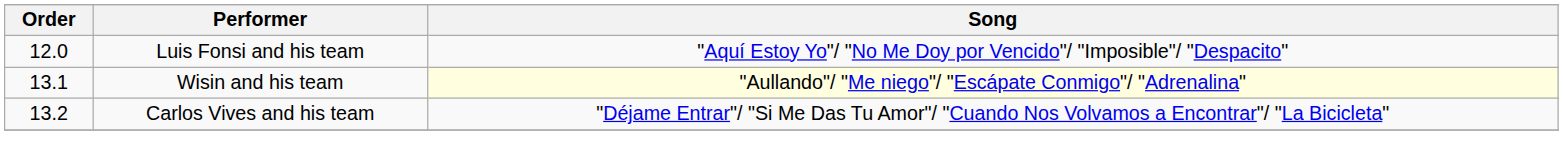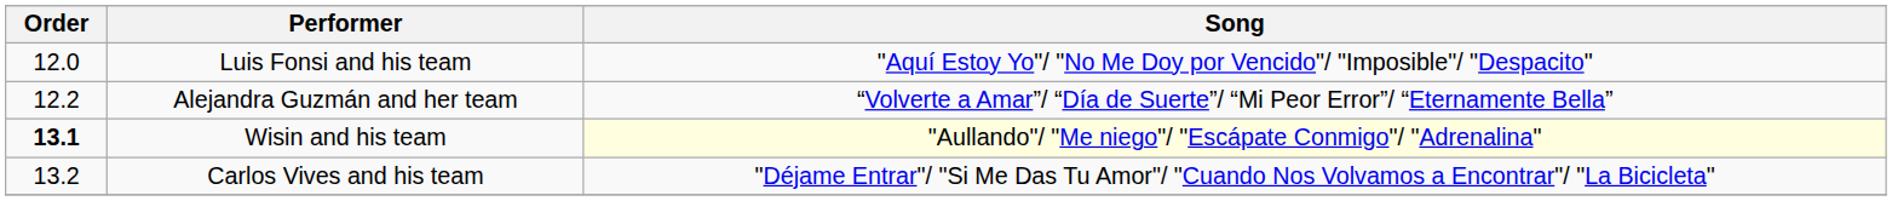+ row: 12.2 | Alejandra Guzmán and her team | “Volverte a Amar”/ “Día de Suerte”/ “Mi Peor Error”/ “Eternamente Bella”
Wisin and his team | Order: normal -> bold
